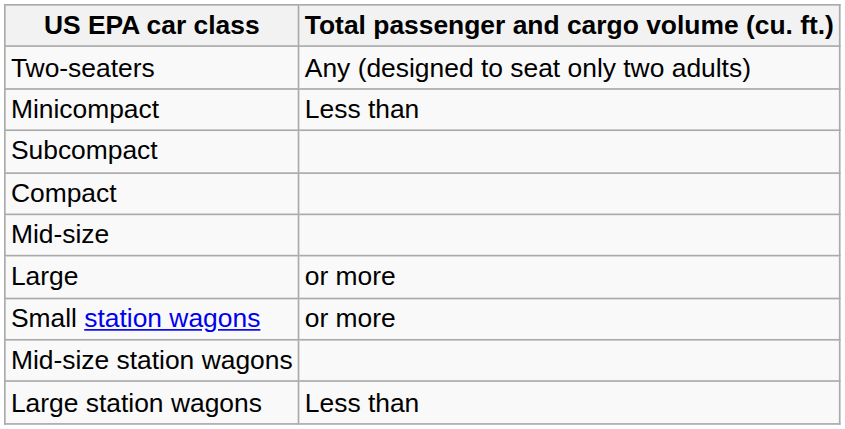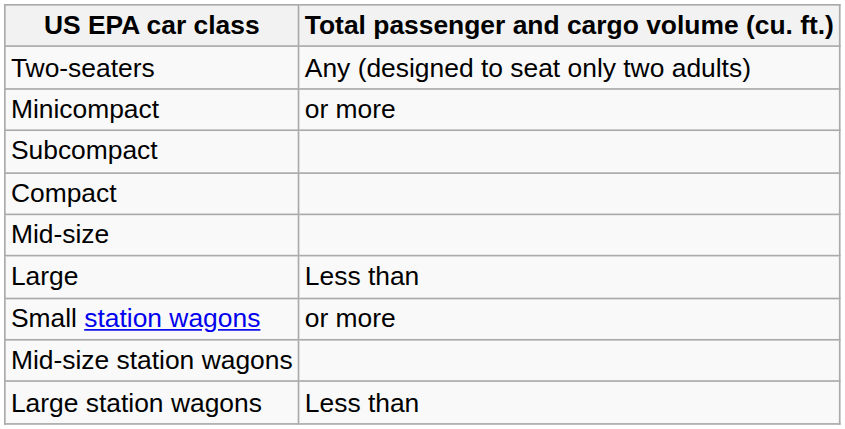Minicompact | Total passenger and cargo volume (cu. ft.): Less than -> or more
Large | Total passenger and cargo volume (cu. ft.): or more -> Less than
